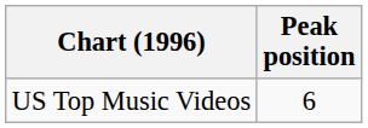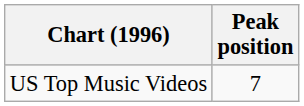US Top Music Videos | Peak position: 6 -> 7
